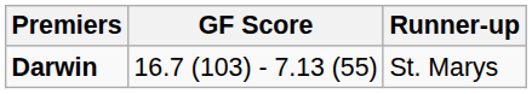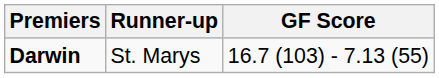columns swapped: GF Score <-> Runner-up
